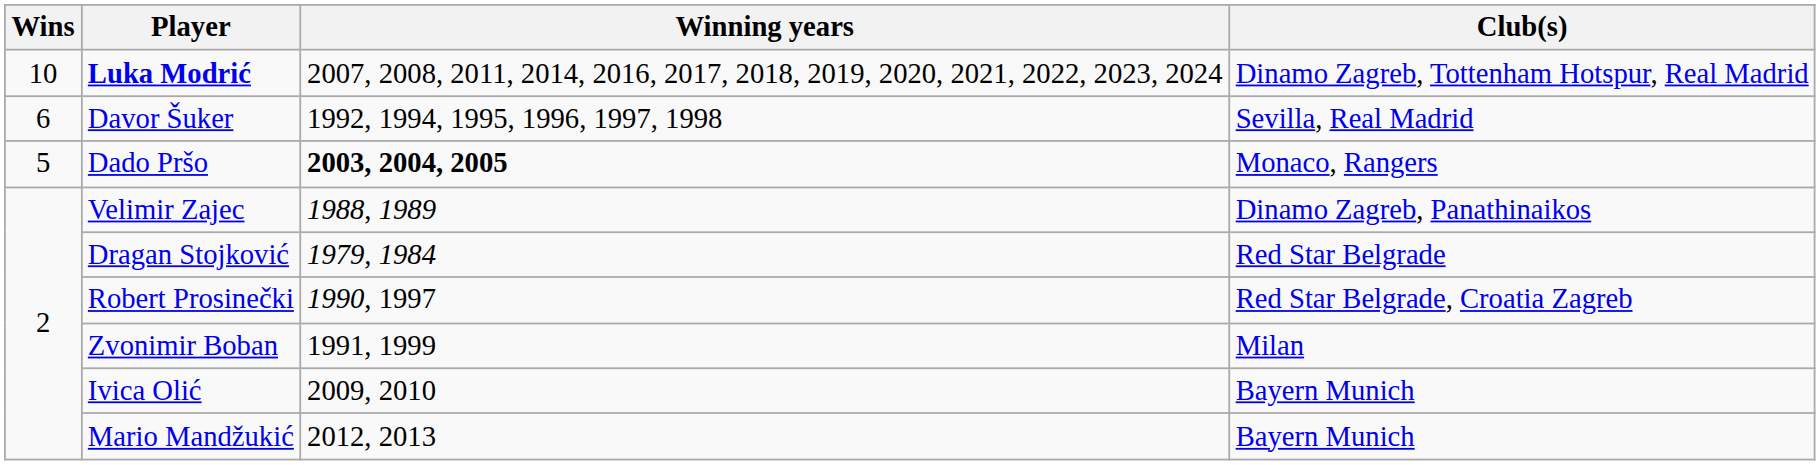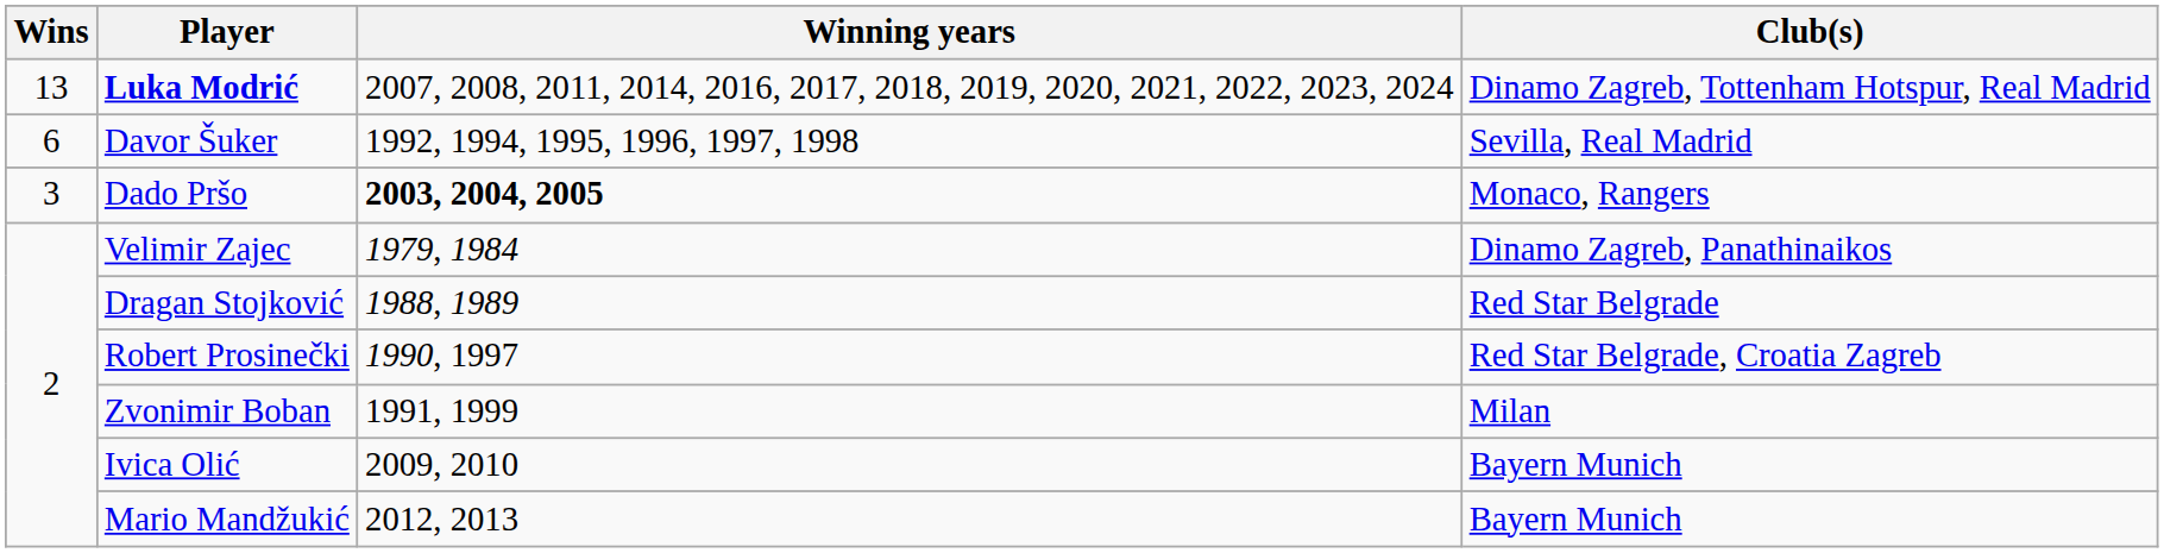Luka Modrić | Wins: 10 -> 13
Dado Pršo | Wins: 5 -> 3
Velimir Zajec | Winning years: 1988, 1989 -> 1979, 1984
Dragan Stojković | Winning years: 1979, 1984 -> 1988, 1989
